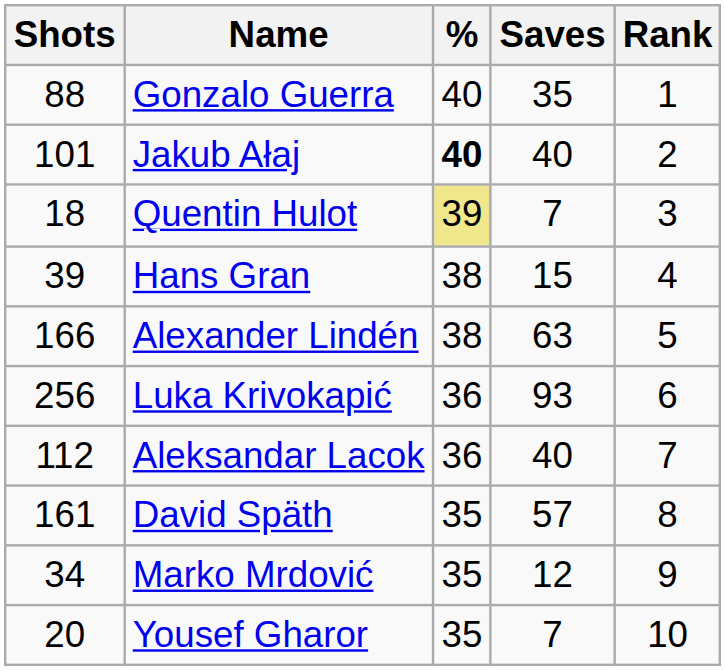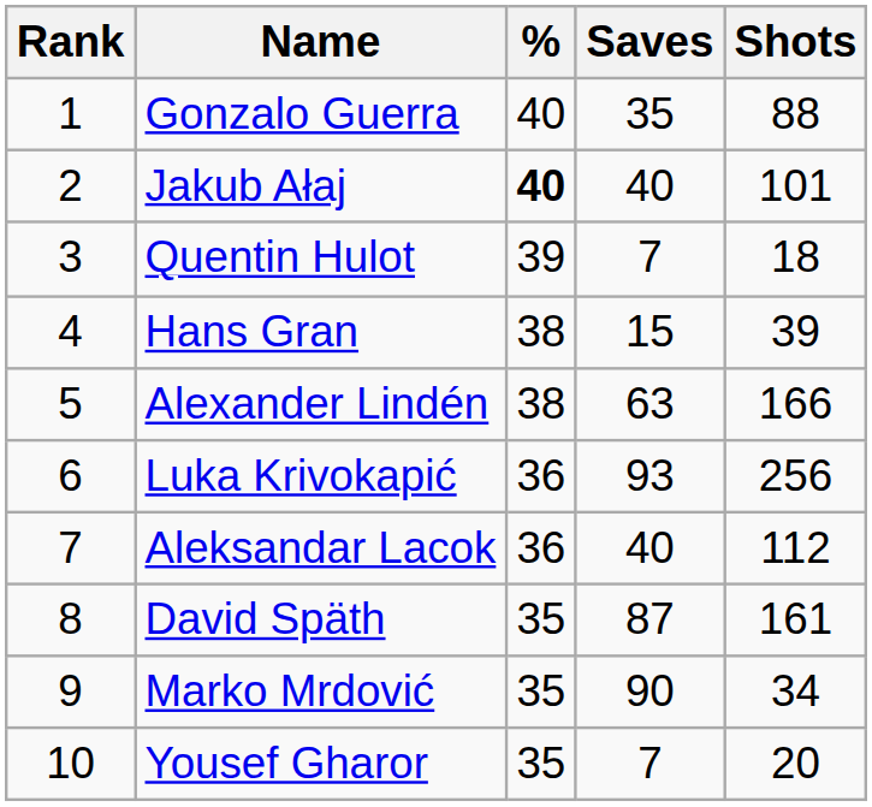columns swapped: Rank <-> Shots
Quentin Hulot | %: khaki background -> no background
David Späth | Saves: 57 -> 87
Marko Mrdović | Saves: 12 -> 90
